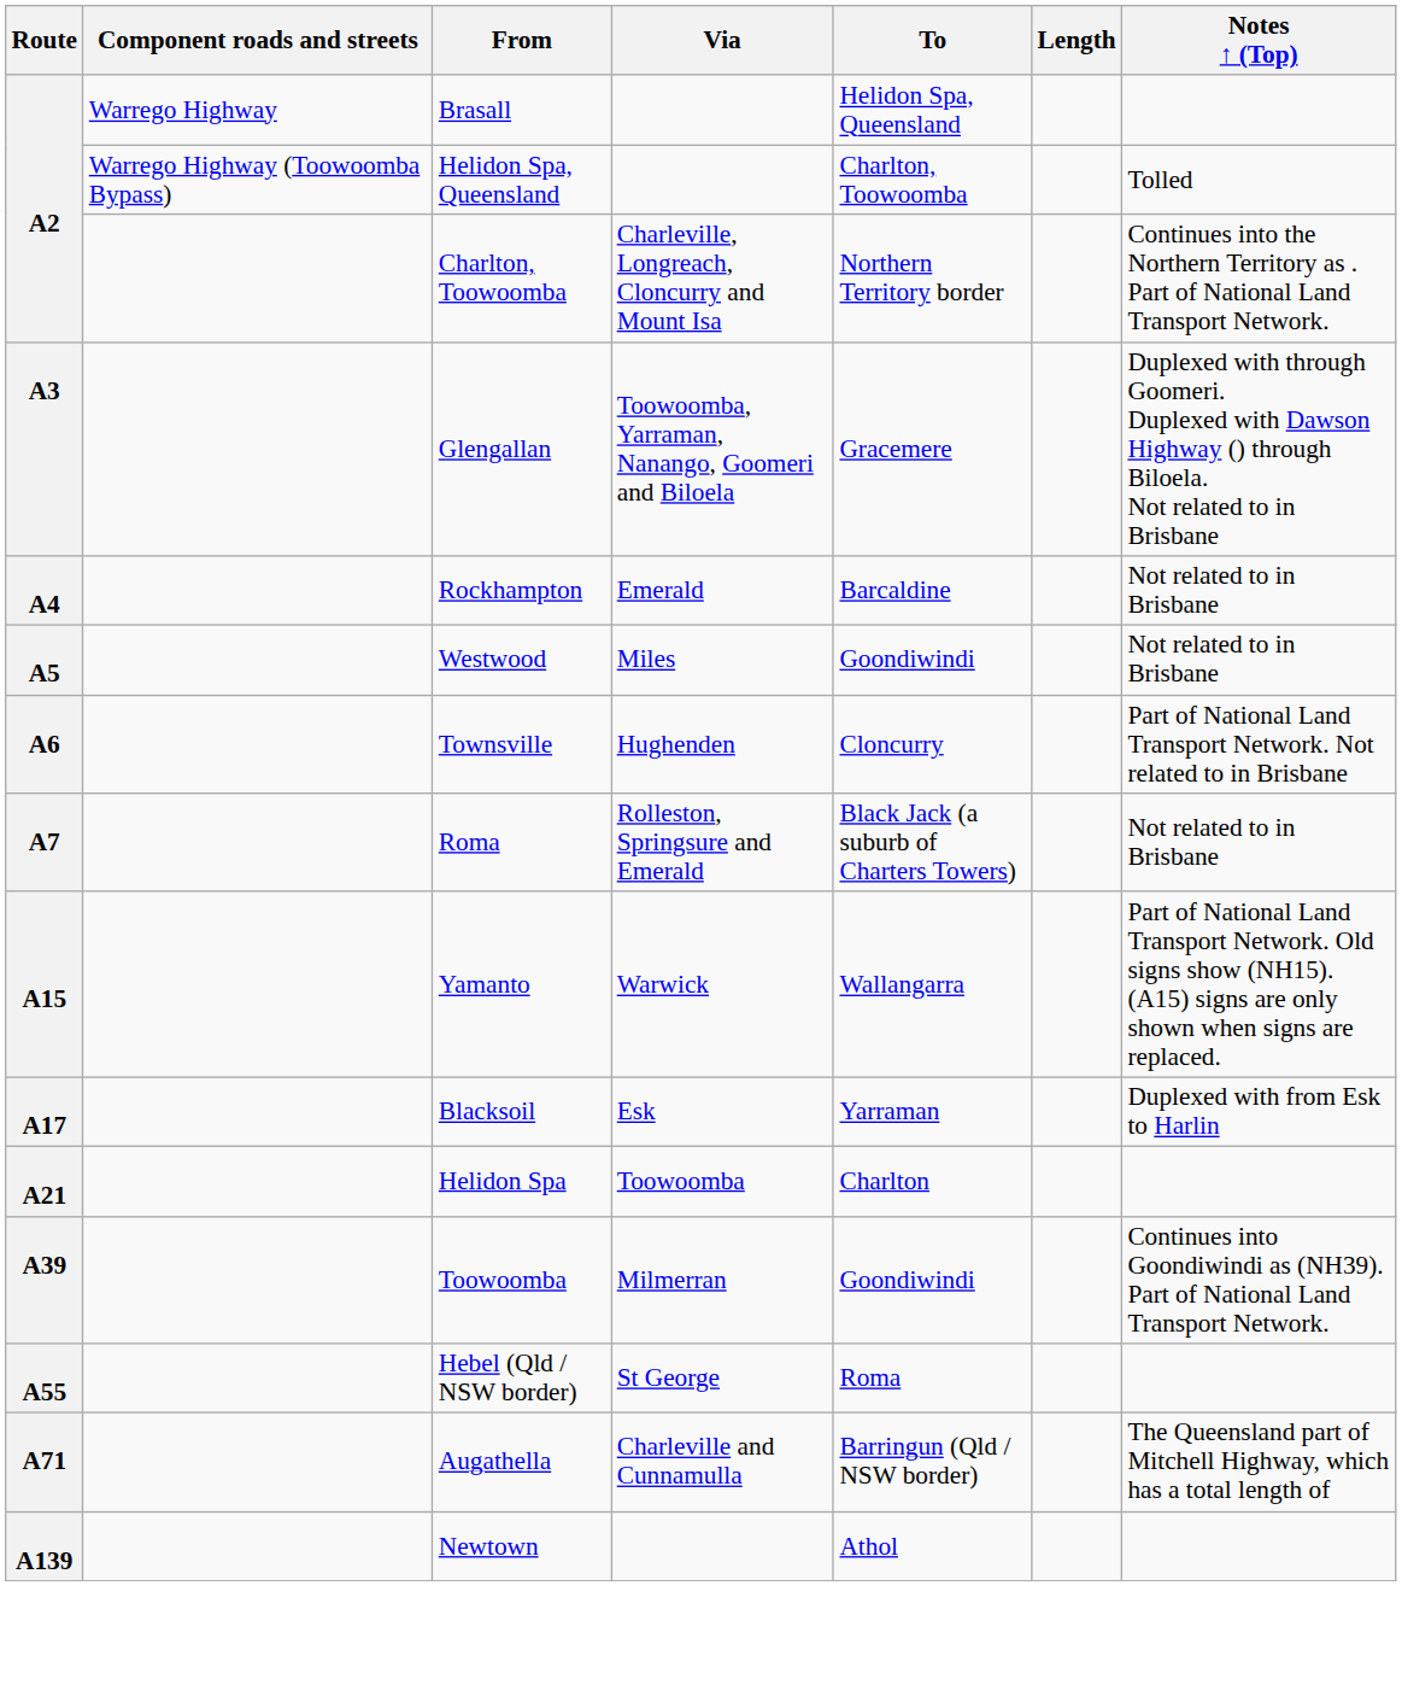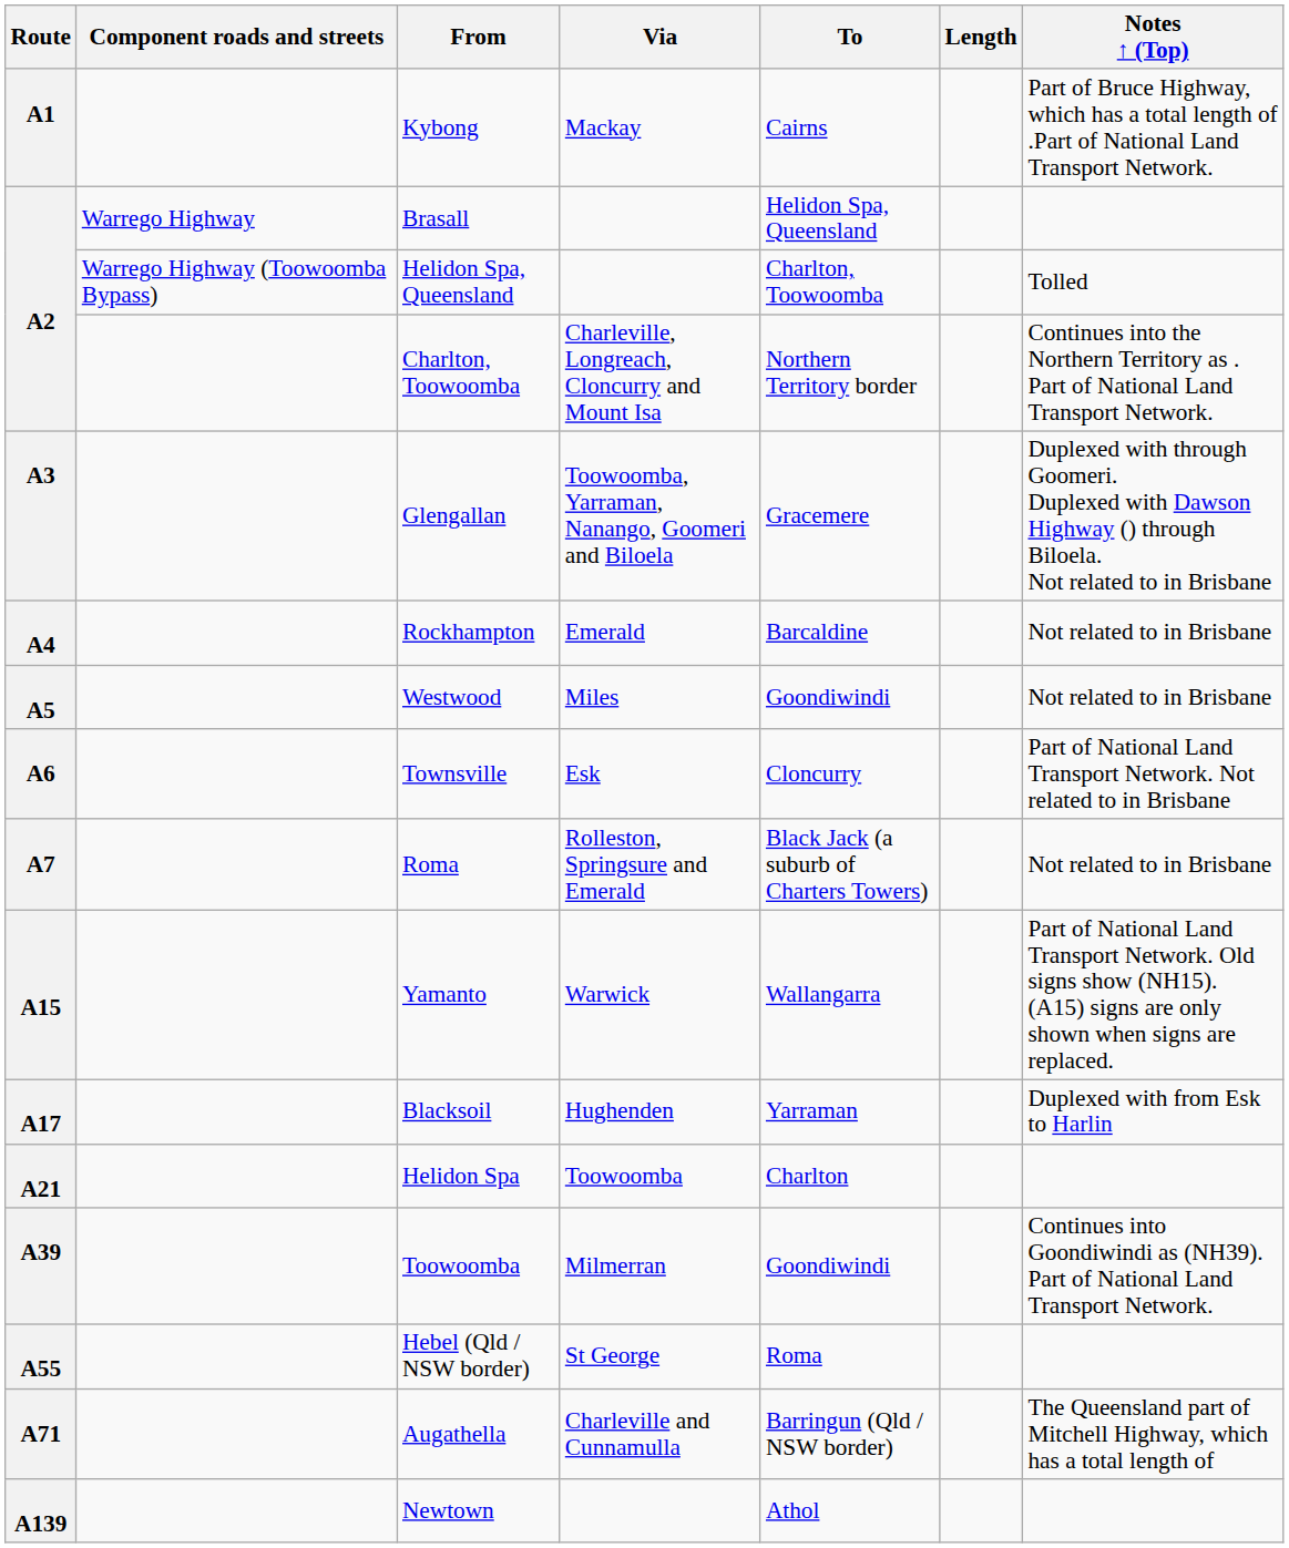+ row: A1 | Kybong | Mackay | Cairns | Part of Bruce Highway, which has a total length of .Part of National Land Transport Network.
Townsville | Via: Hughenden -> Esk
Blacksoil | Via: Esk -> Hughenden
